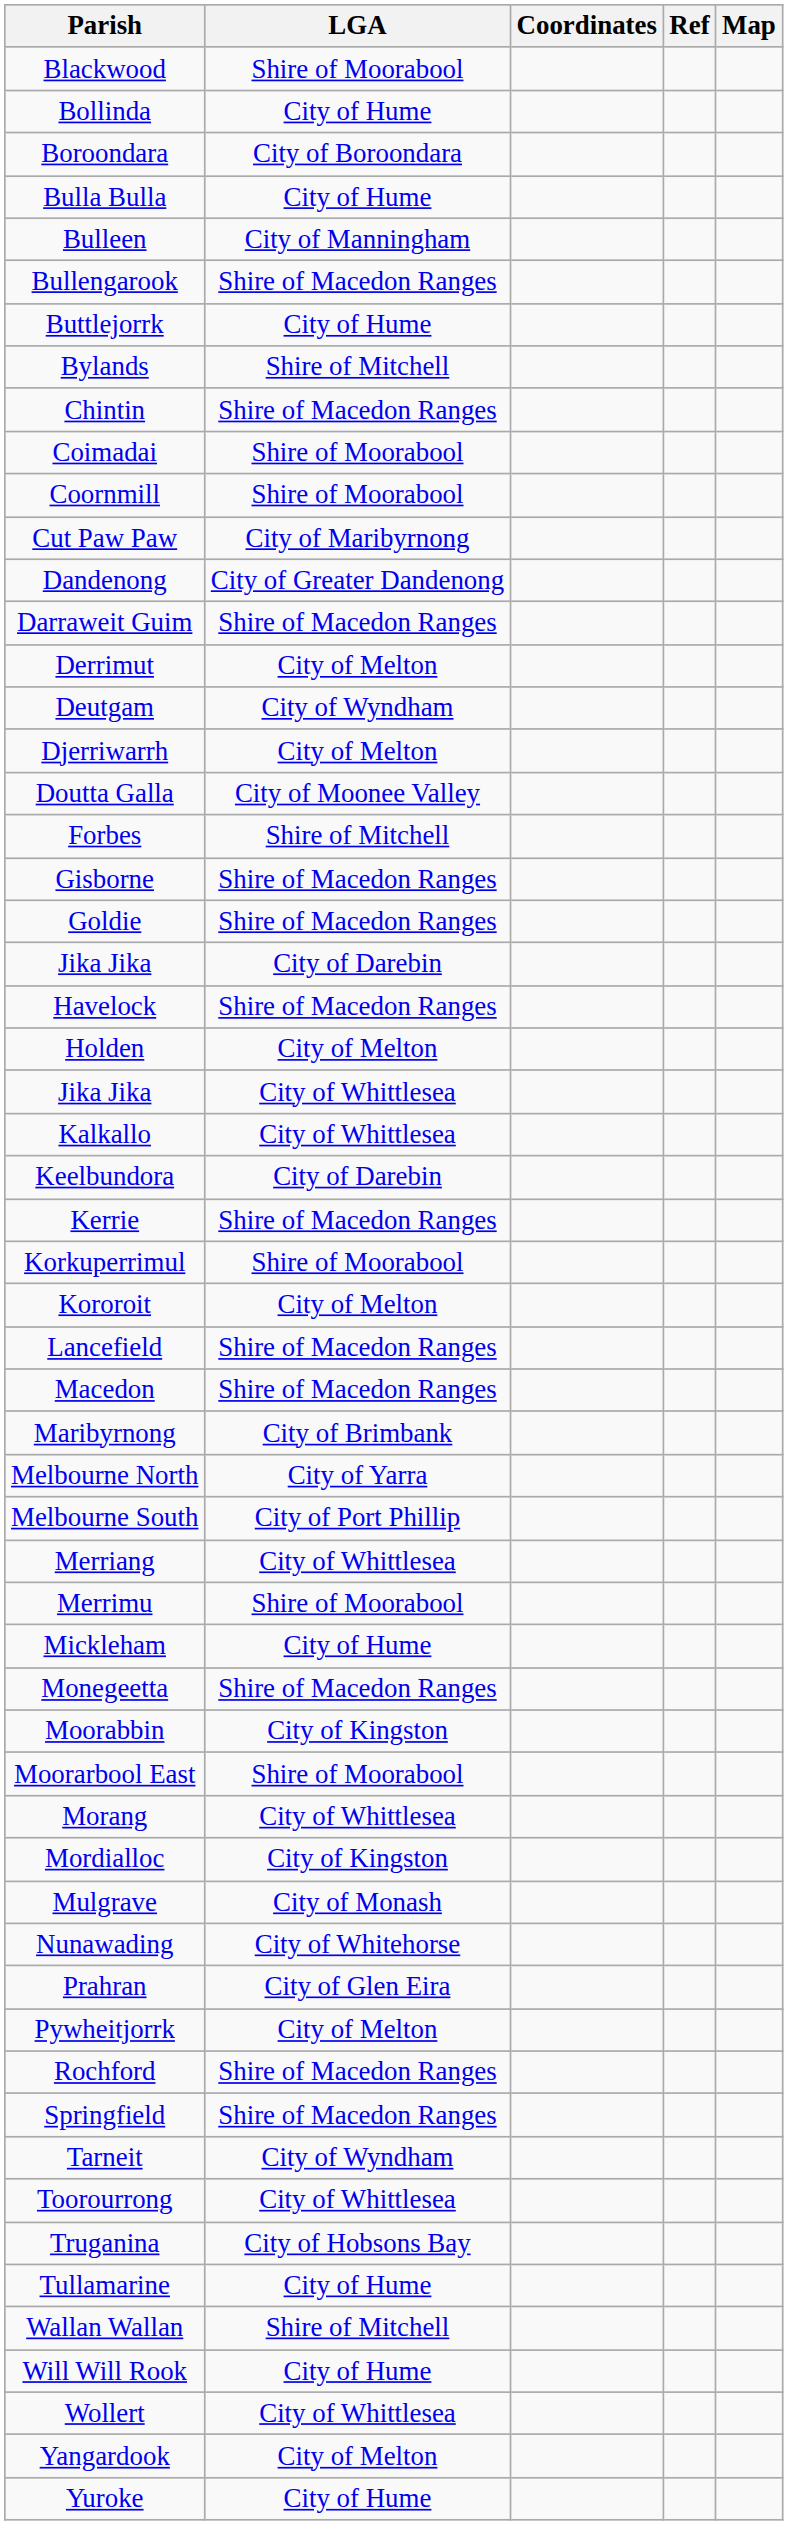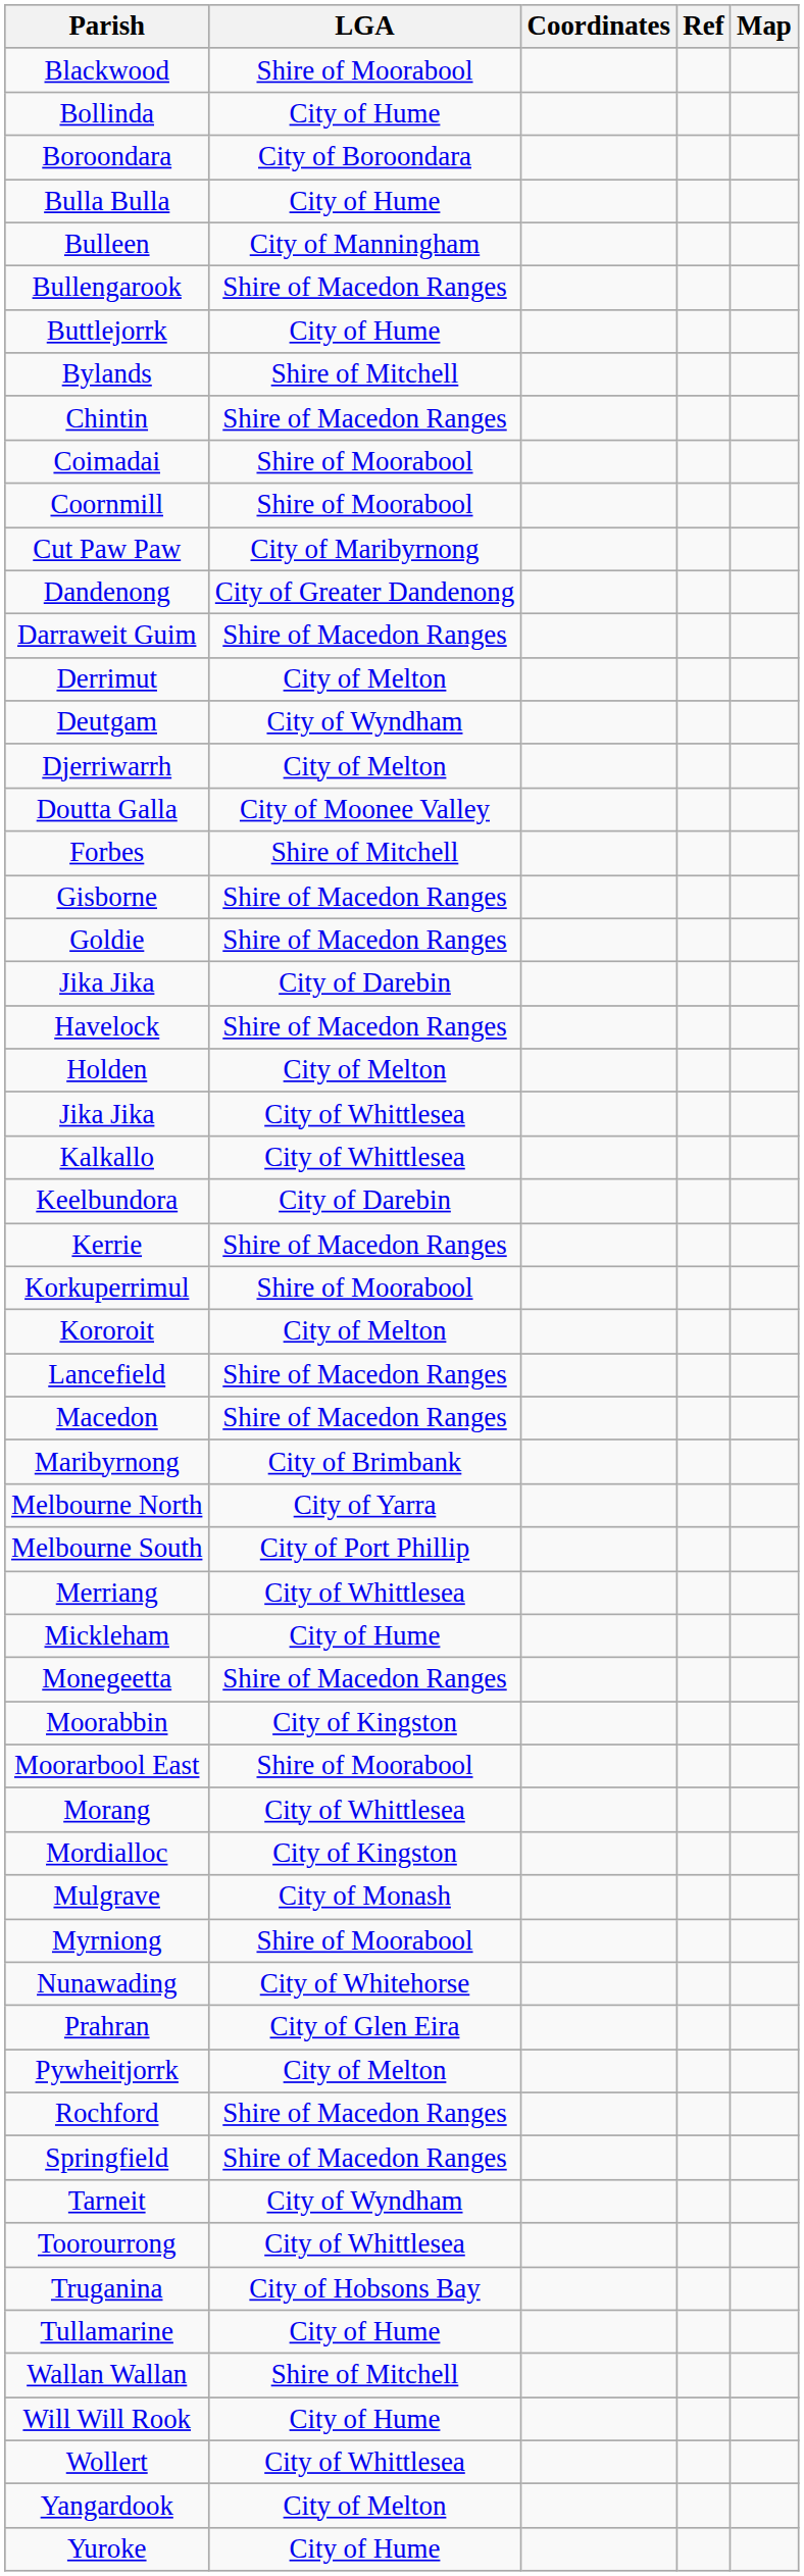- row: Merrimu | Shire of Moorabool
+ row: Myrniong | Shire of Moorabool
